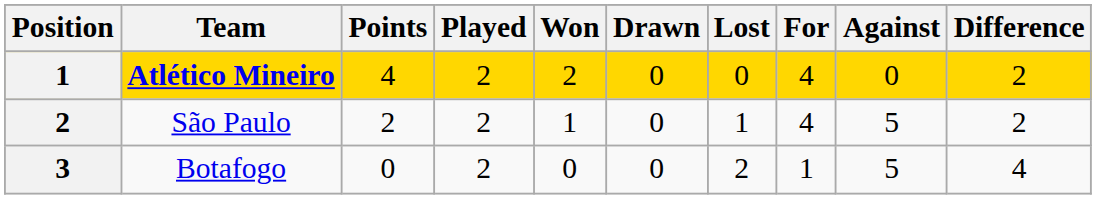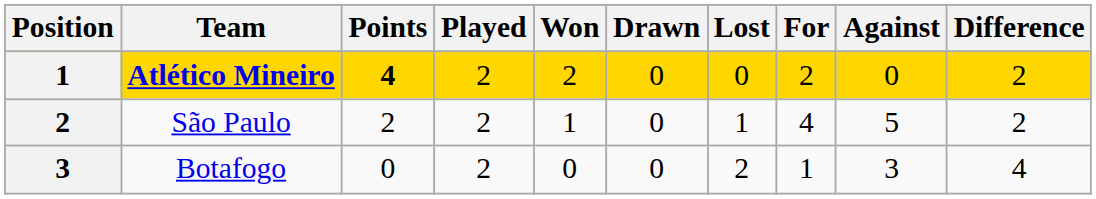Atlético Mineiro | Points: normal -> bold
Atlético Mineiro | For: 4 -> 2
Botafogo | Against: 5 -> 3
